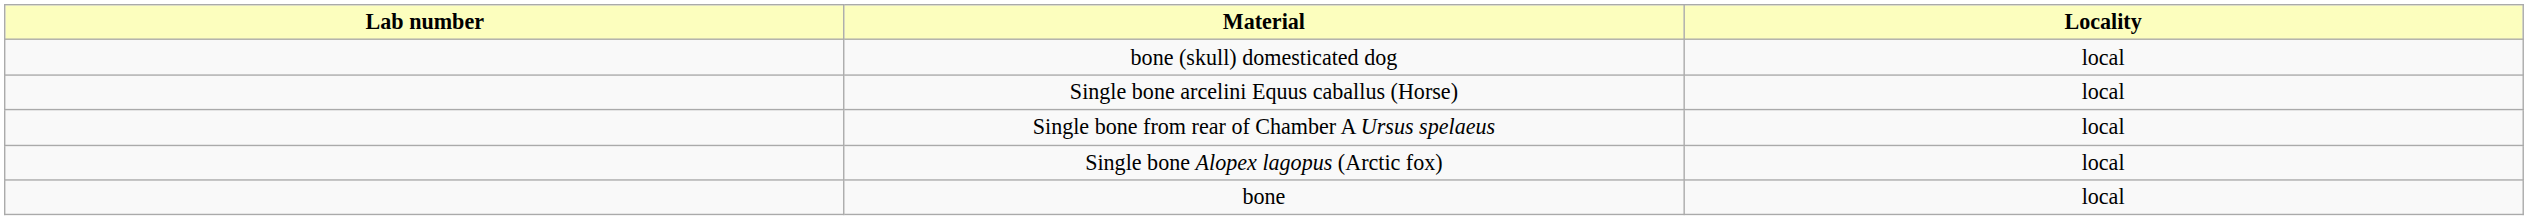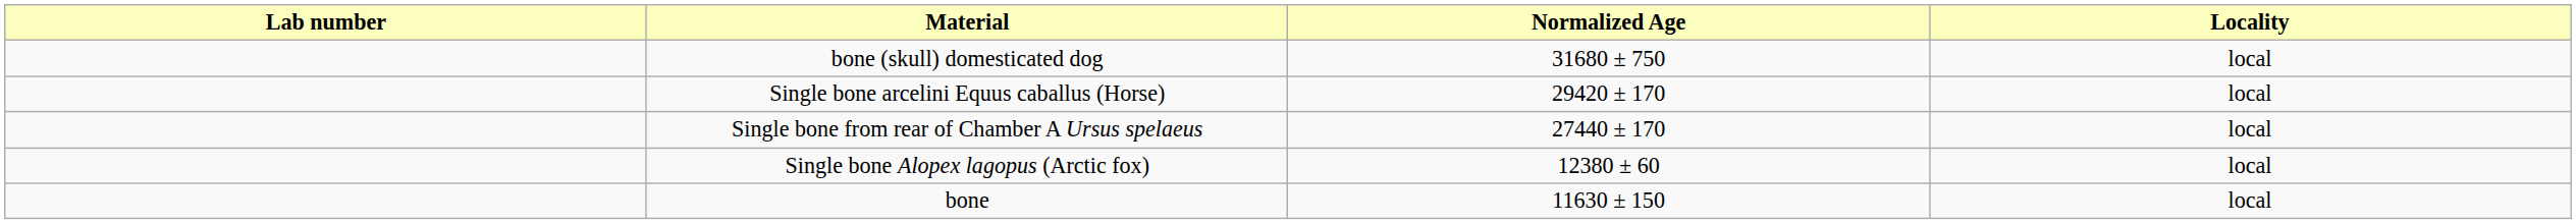+ column: Normalized Age | 31680 ± 750 | 29420 ± 170 | 27440 ± 170 | 12380 ± 60 | 11630 ± 150
